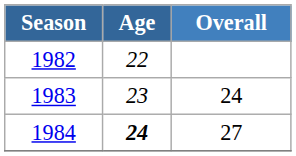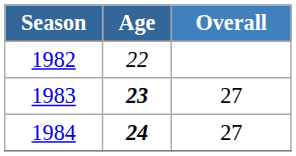1983 | Age: normal -> bold
1983 | Overall: 24 -> 27
